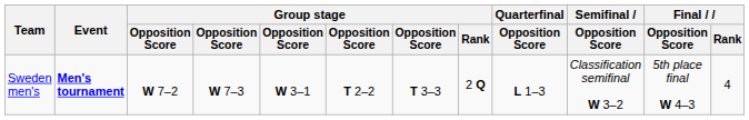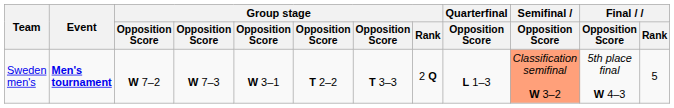Sweden men's | Semifinal / Opposition Score: no background -> lightsalmon background
Sweden men's | Final / Rank: 4 -> 5
